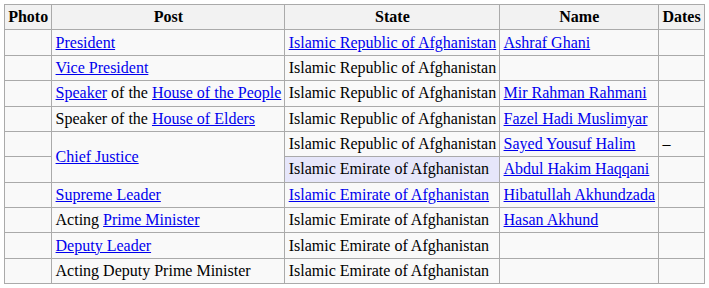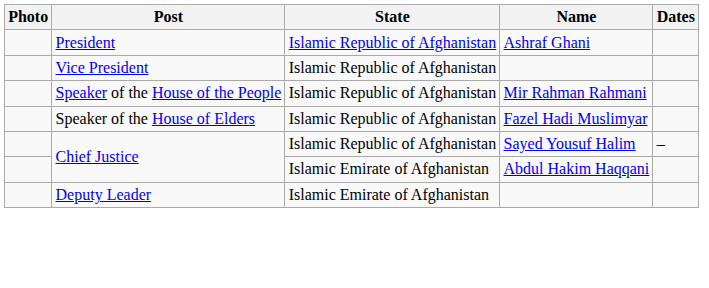Chief Justice / Abdul Hakim Haqqani | State: lavender background -> no background
- row: Supreme Leader | Islamic Emirate of Afghanistan | Hibatullah Akhundzada
- row: Acting Prime Minister | Islamic Emirate of Afghanistan | Hasan Akhund
- row: Acting Deputy Prime Minister | Islamic Emirate of Afghanistan
